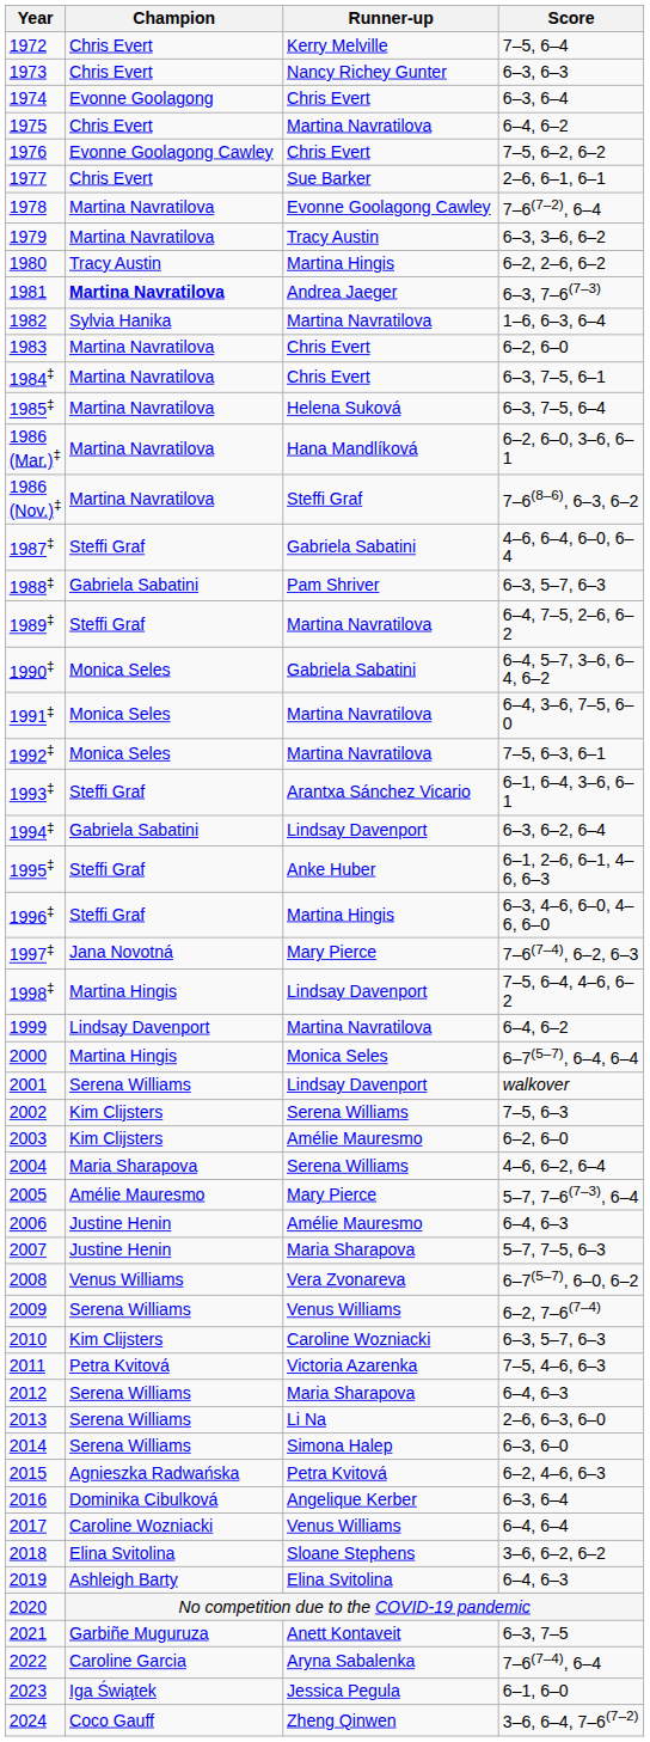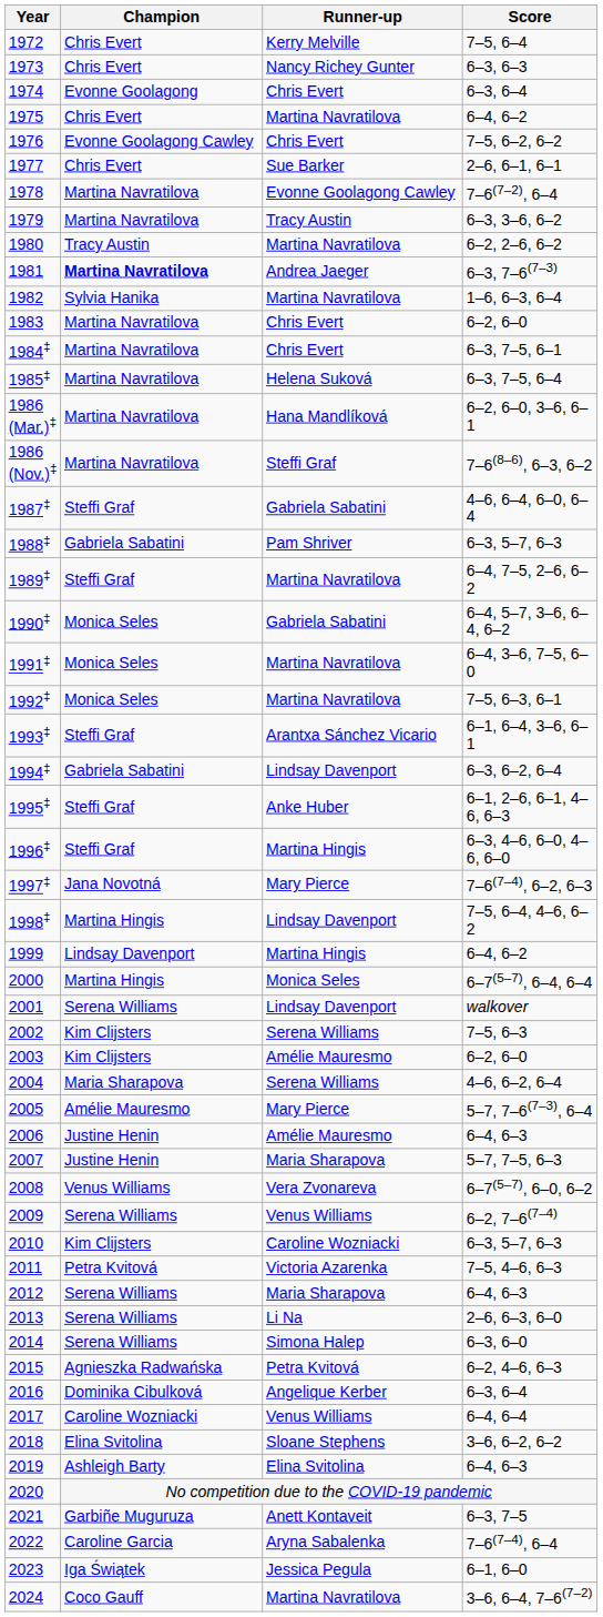1980 | Runner-up: Martina Hingis -> Martina Navratilova
1999 | Runner-up: Martina Navratilova -> Martina Hingis
2024 | Runner-up: Zheng Qinwen -> Martina Navratilova
